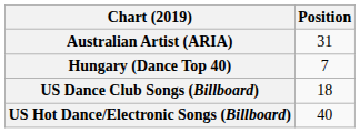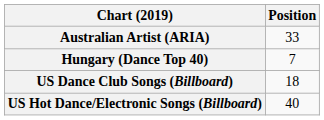Australian Artist (ARIA) | Position: 31 -> 33
